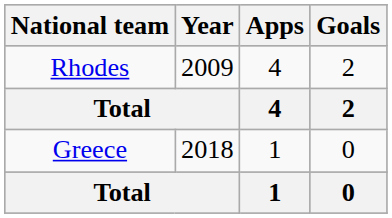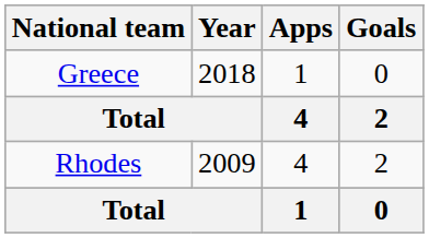rows swapped: Rhodes <-> Greece
